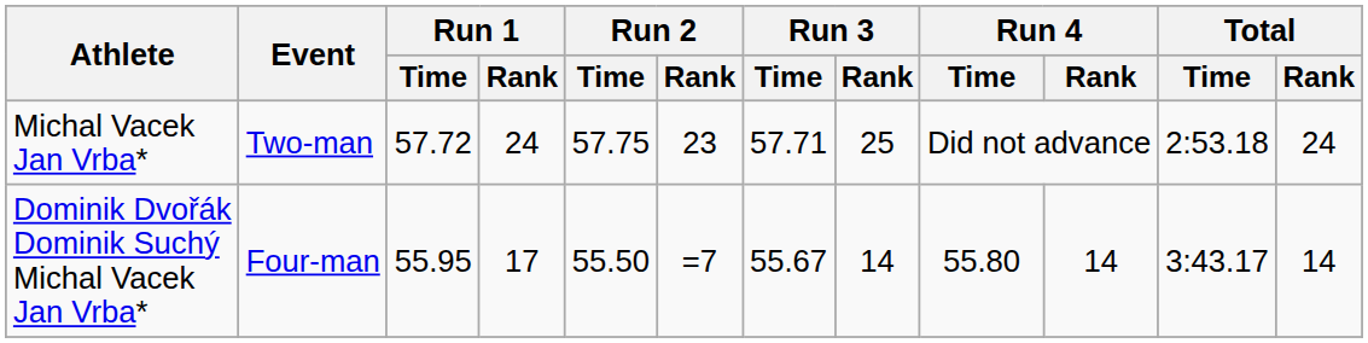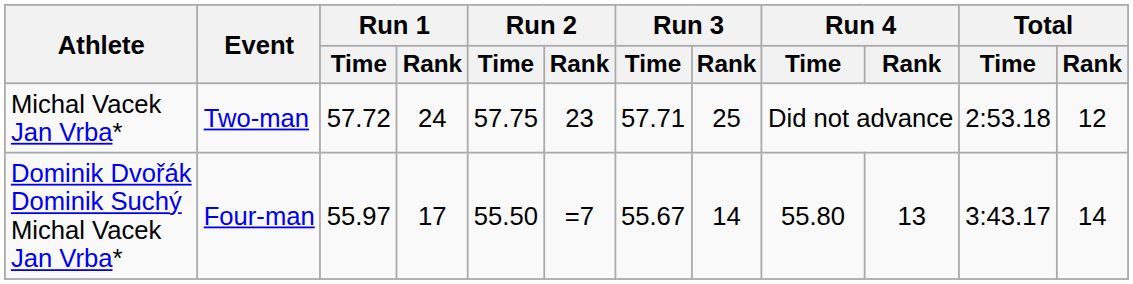Michal Vacek Jan Vrba* | Total / Rank: 24 -> 12
Dominik Dvořák Dominik Suchý Michal Vacek Jan Vrba* | Run 1 / Time: 55.95 -> 55.97
Dominik Dvořák Dominik Suchý Michal Vacek Jan Vrba* | Run 4 / Rank: 14 -> 13
